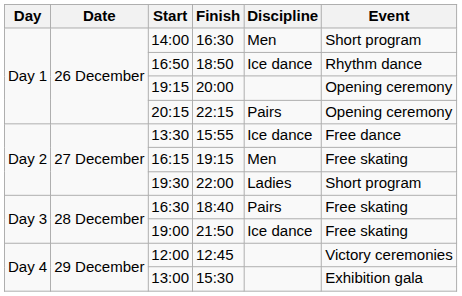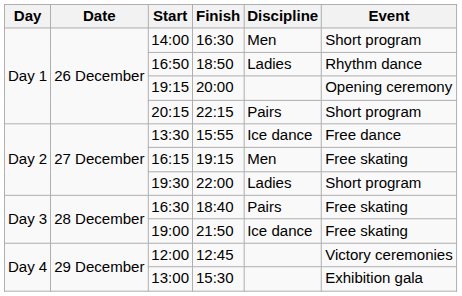16:50 | Discipline: Ice dance -> Ladies
20:15 | Event: Opening ceremony -> Short program
